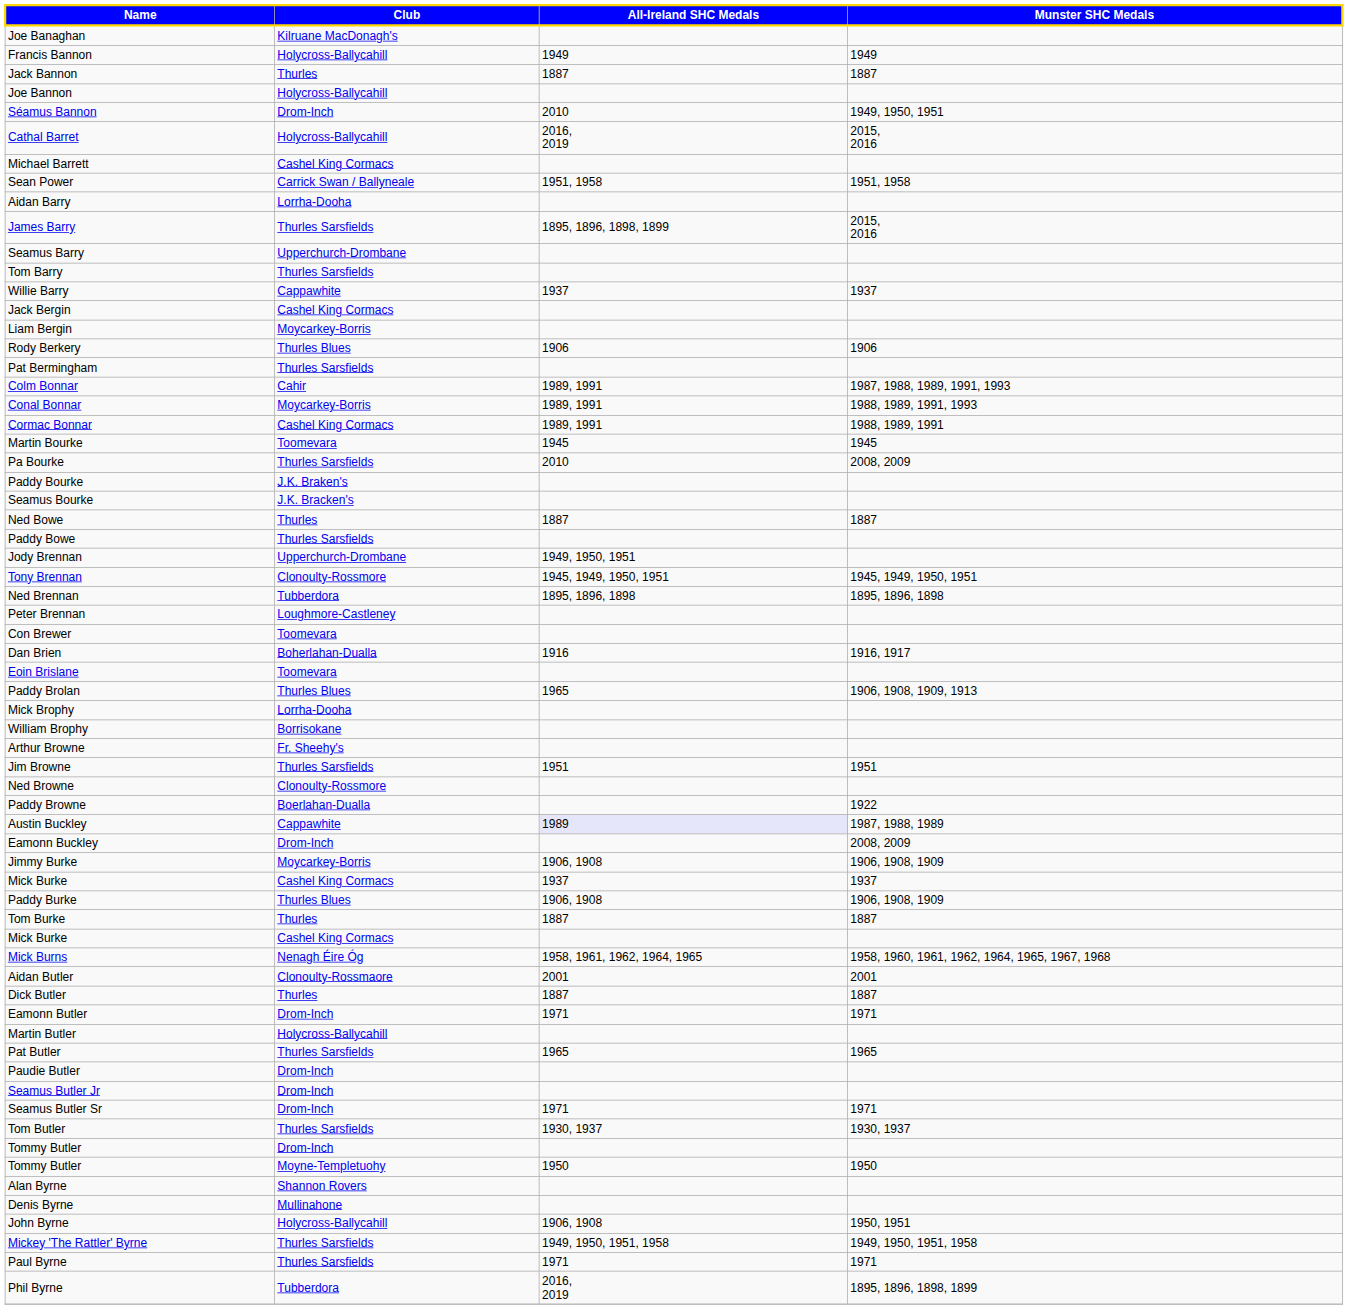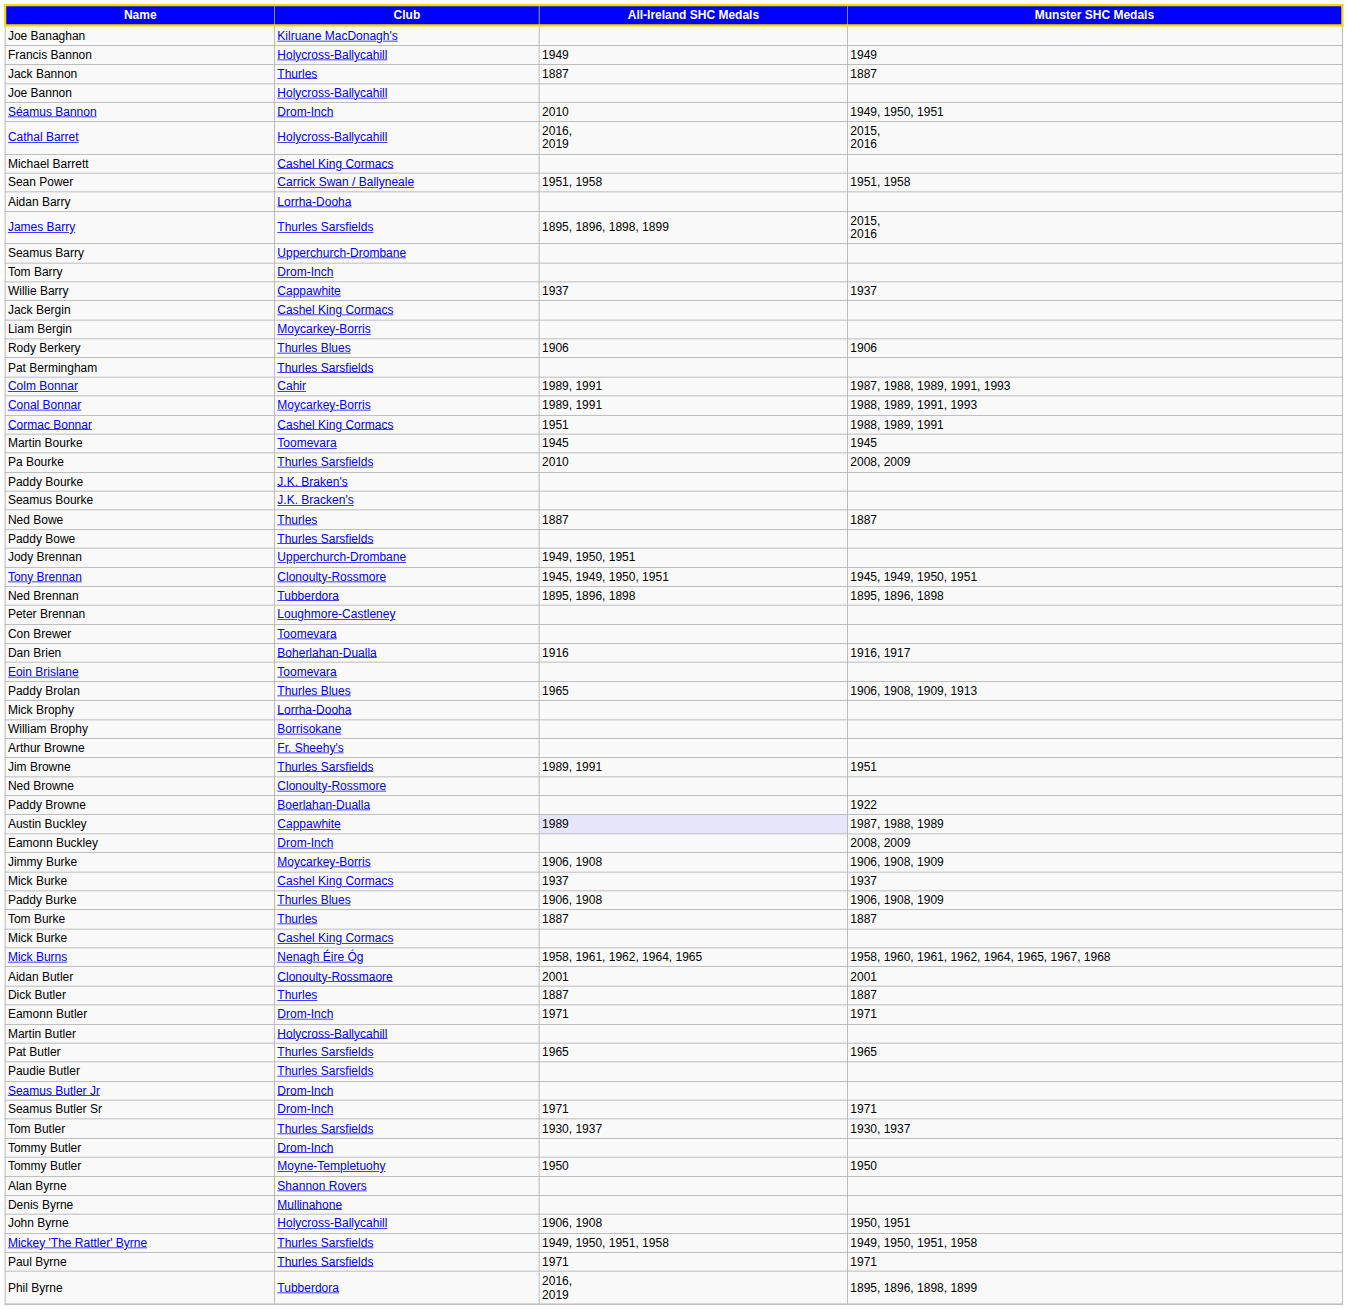Tom Barry | Club: Thurles Sarsfields -> Drom-Inch
Cormac Bonnar | All-Ireland SHC Medals: 1989, 1991 -> 1951
Jim Browne | All-Ireland SHC Medals: 1951 -> 1989, 1991
Paudie Butler | Club: Drom-Inch -> Thurles Sarsfields
